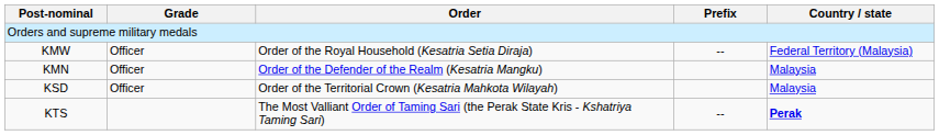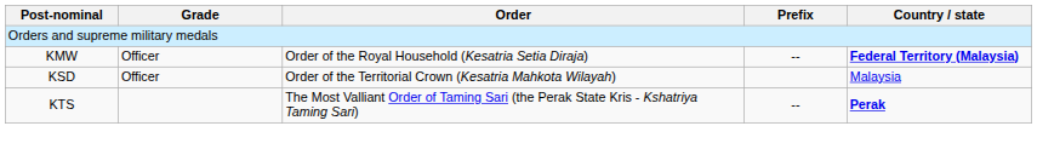KMW | Country / state: normal -> bold
- row: KMN | Officer | Order of the Defender of the Realm (Kesatria Mangku) | Malaysia
